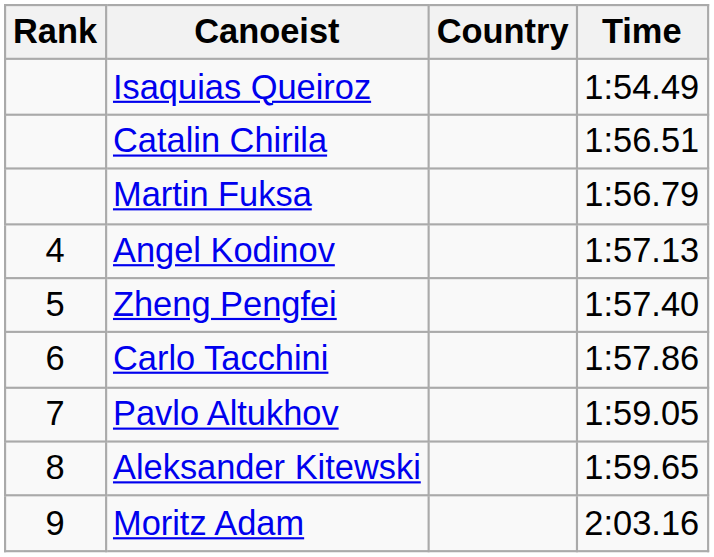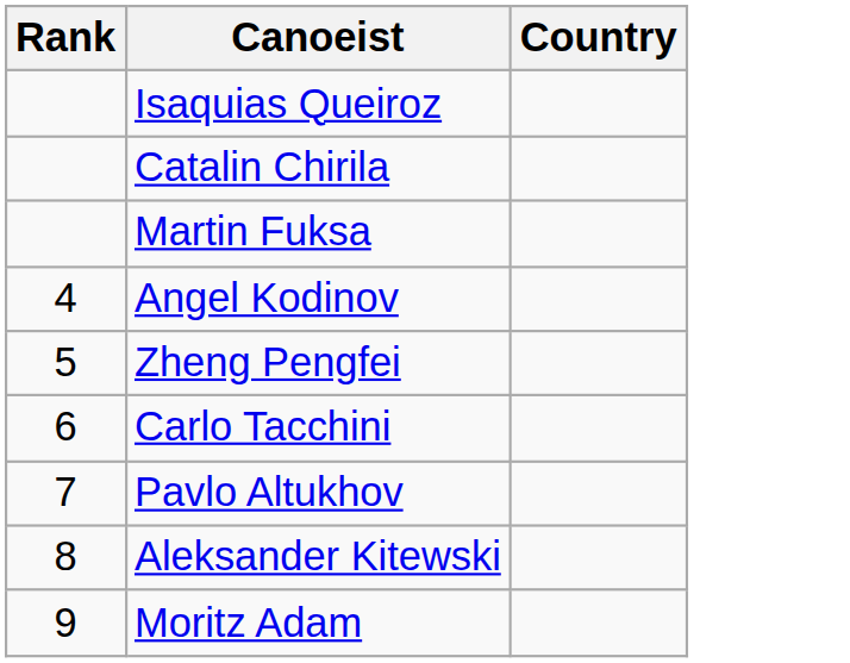- column: Time | 1:54.49 | 1:56.51 | 1:56.79 | 1:57.13 | 1:57.40 | 1:57.86 | 1:59.05 | 1:59.65 | 2:03.16
